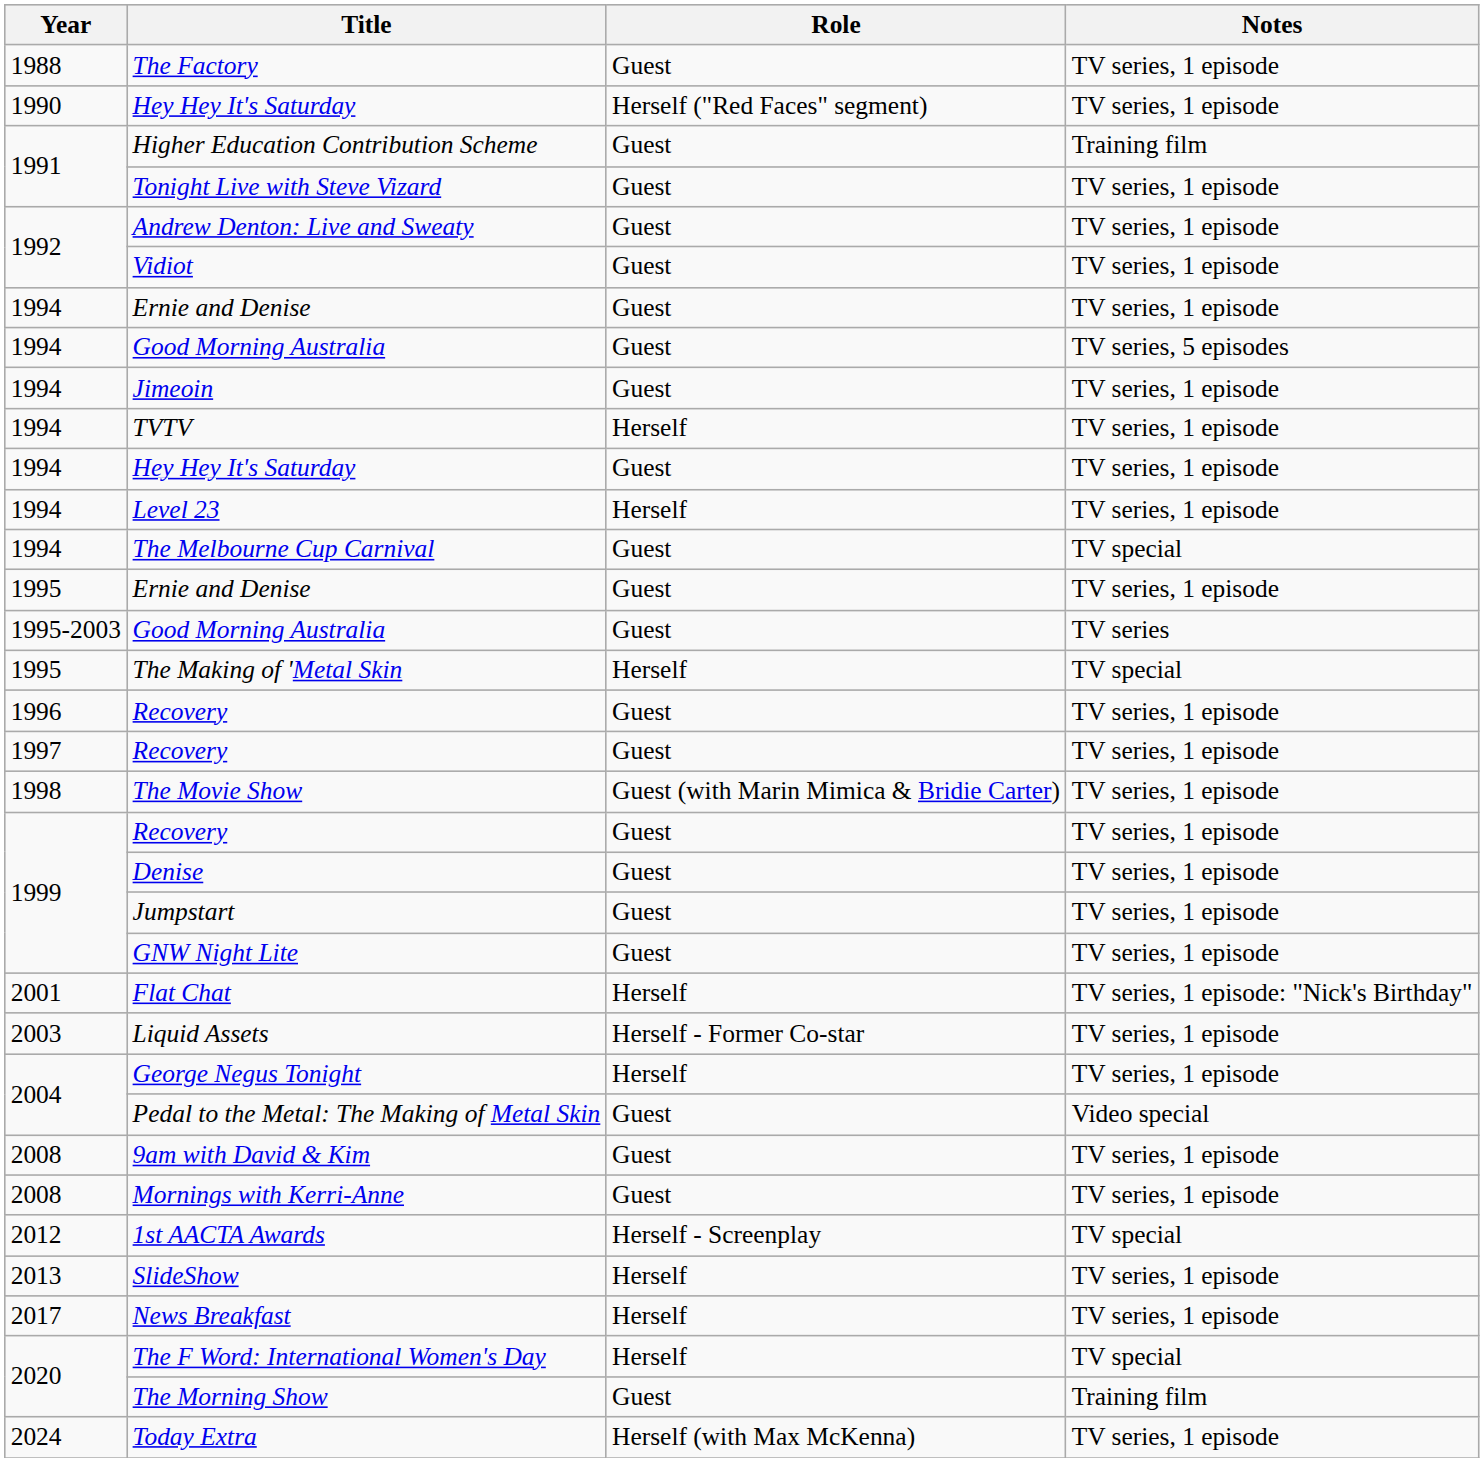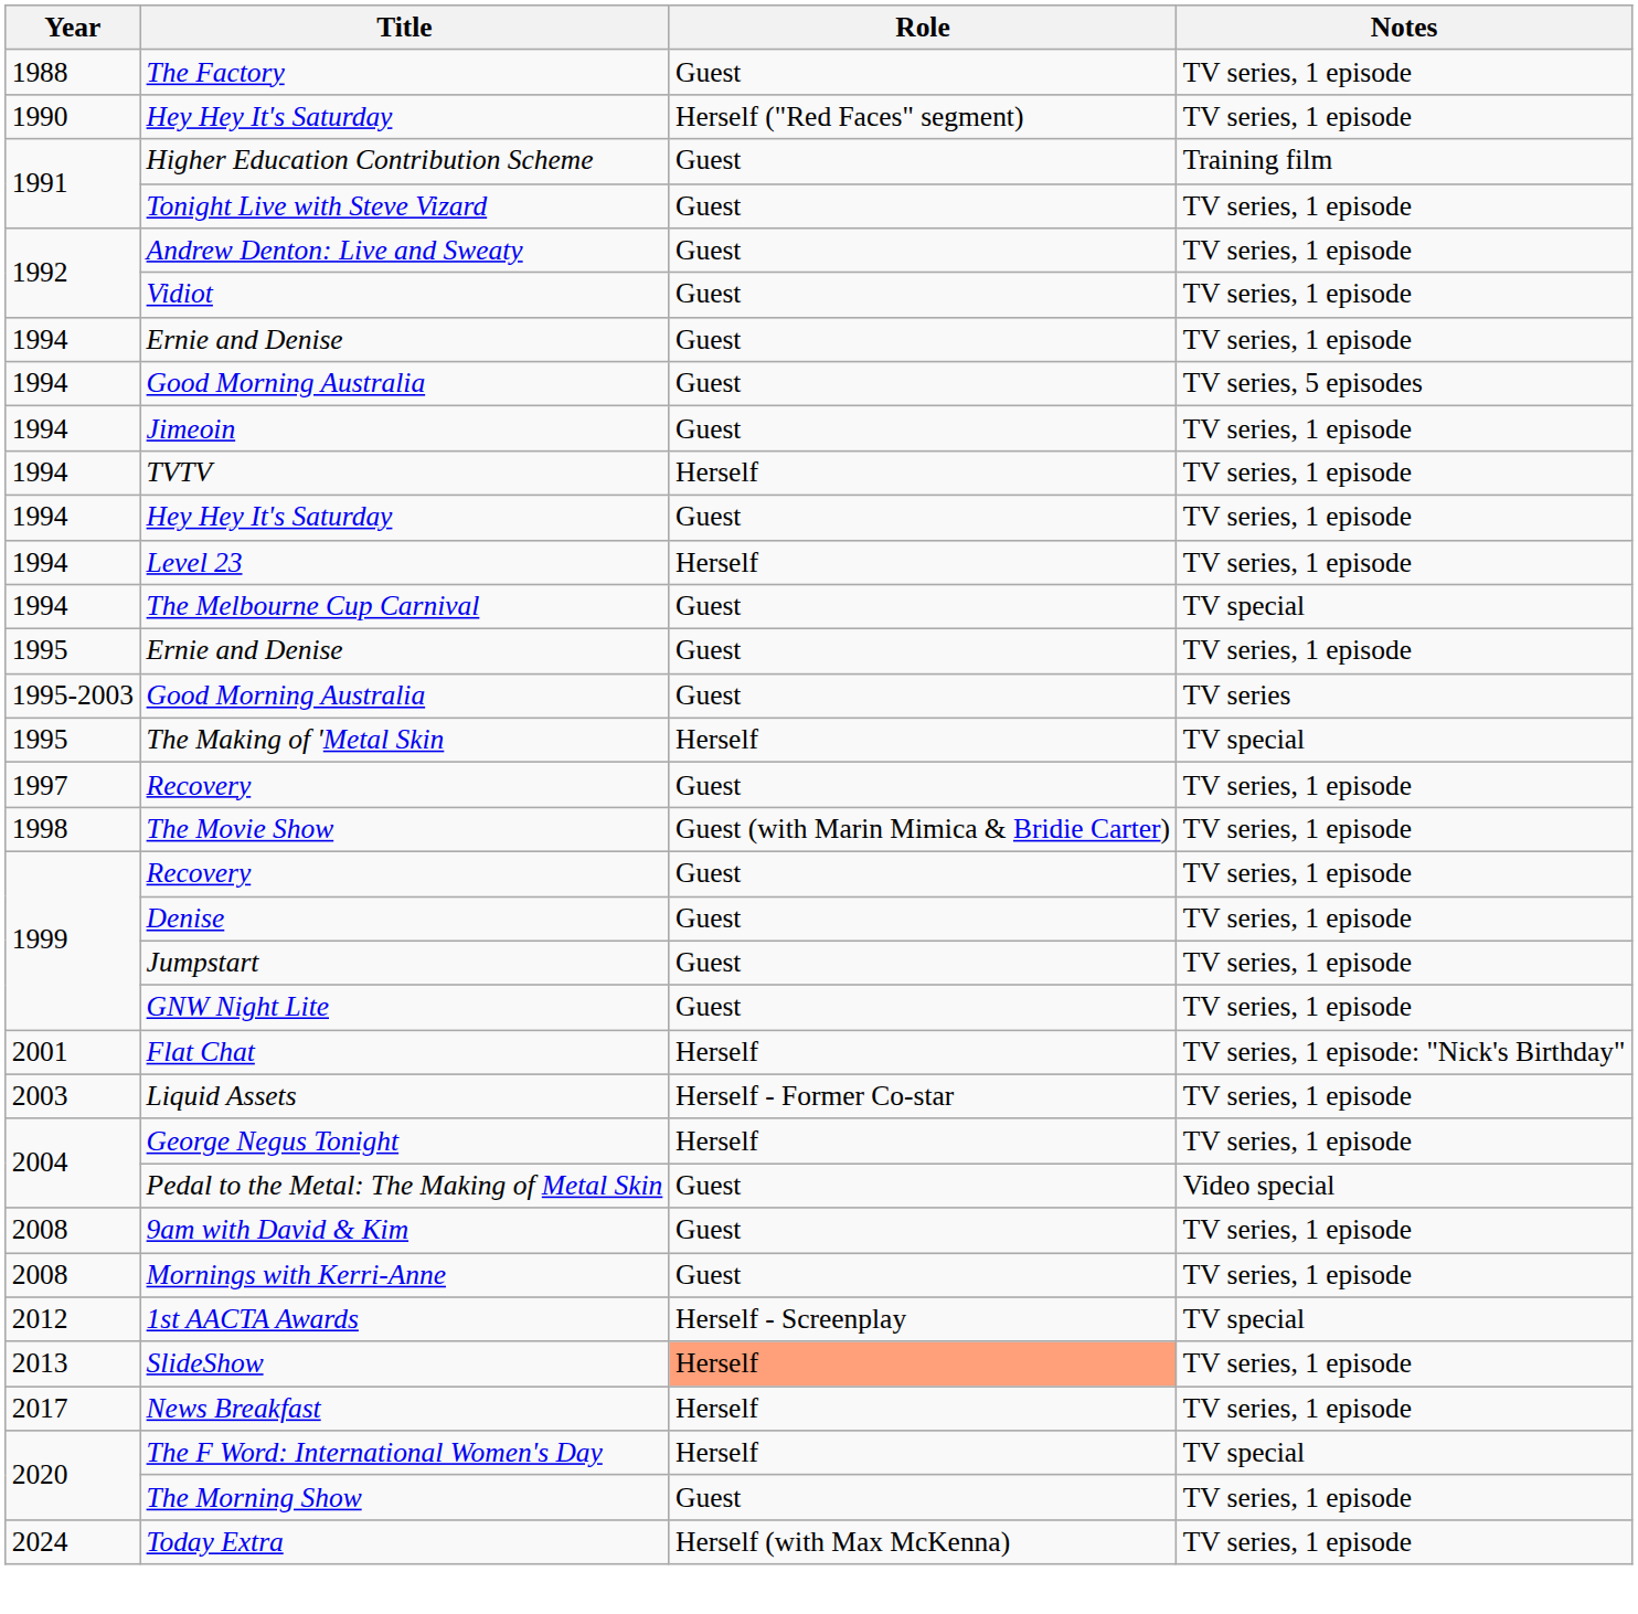- row: 1996 | Recovery | Guest | TV series, 1 episode
SlideShow | Role: no background -> lightsalmon background
The Morning Show | Notes: Training film -> TV series, 1 episode
